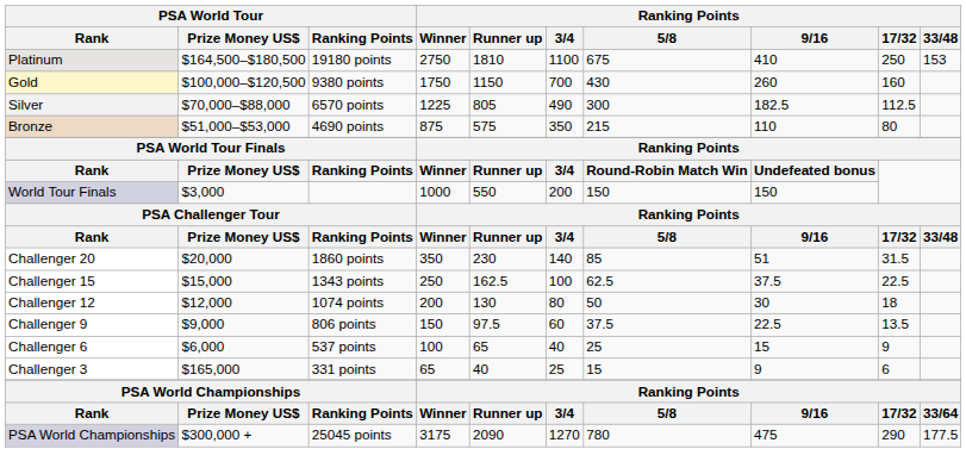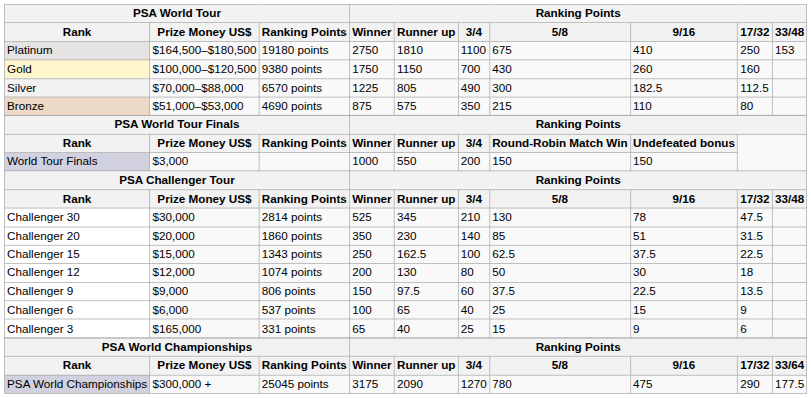+ row: Challenger 30 | $30,000 | 2814 points | 525 | 345 | 210 | 130 | 78 | 47.5
